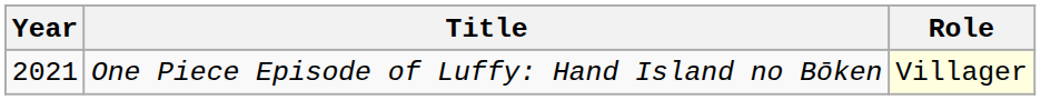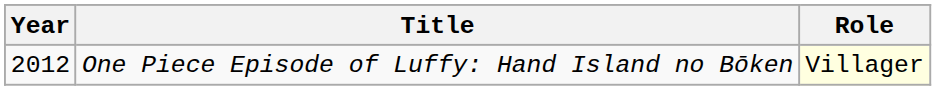One Piece Episode of Luffy: Hand Island no Bōken | Year: 2021 -> 2012
